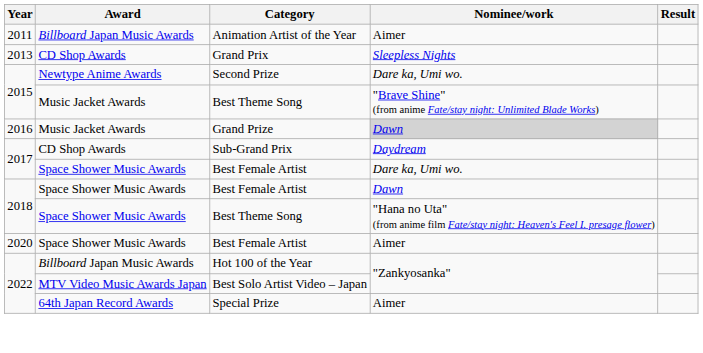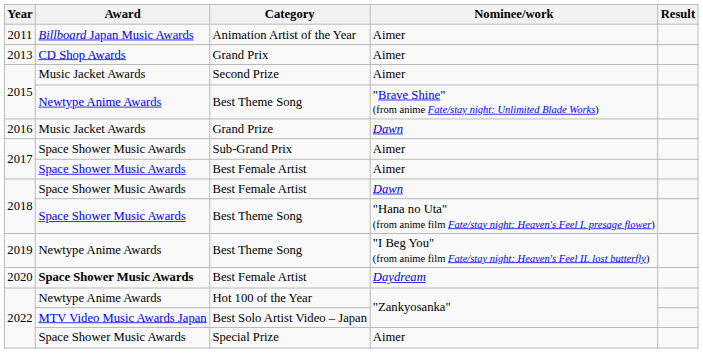Grand Prix | Nominee/work: Sleepless Nights -> Aimer
Second Prize | Award: Newtype Anime Awards -> Music Jacket Awards
Second Prize | Nominee/work: Dare ka, Umi wo. -> Aimer
2015 / Best Theme Song | Award: Music Jacket Awards -> Newtype Anime Awards
Grand Prize | Nominee/work: lightgrey background -> no background
Sub-Grand Prix | Award: CD Shop Awards -> Space Shower Music Awards
Sub-Grand Prix | Nominee/work: Daydream -> Aimer
2017 / Best Female Artist | Nominee/work: Dare ka, Umi wo. -> Aimer
+ row: 2019 | Newtype Anime Awards | Best Theme Song | "I Beg You" (from anime film Fate/stay night: Heaven's Feel II. lost butterfly)
2020 / Best Female Artist | Award: normal -> bold
2020 / Best Female Artist | Nominee/work: Aimer -> Daydream
Hot 100 of the Year | Award: Billboard Japan Music Awards -> Newtype Anime Awards
Special Prize | Award: 64th Japan Record Awards -> Space Shower Music Awards
